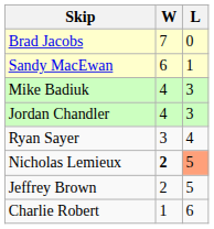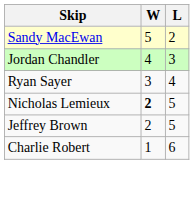- row: Brad Jacobs | 7 | 0
Sandy MacEwan | W: 6 -> 5
Sandy MacEwan | L: 1 -> 2
- row: Mike Badiuk | 4 | 3
Nicholas Lemieux | L: lightsalmon background -> no background
